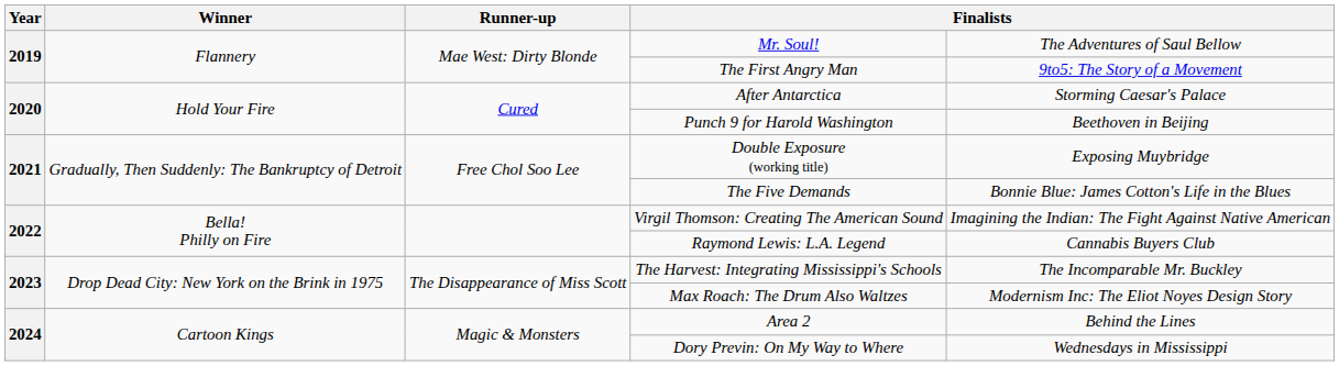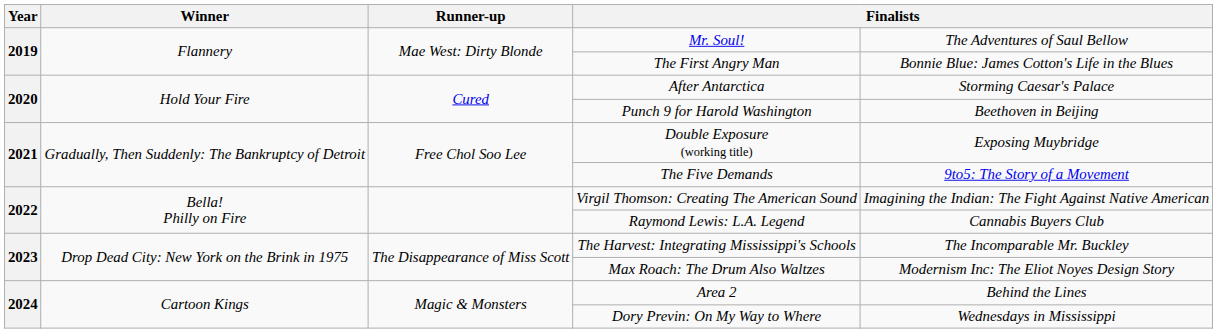The First Angry Man | column 5: 9to5: The Story of a Movement -> Bonnie Blue: James Cotton's Life in the Blues
The Five Demands | column 5: Bonnie Blue: James Cotton's Life in the Blues -> 9to5: The Story of a Movement
